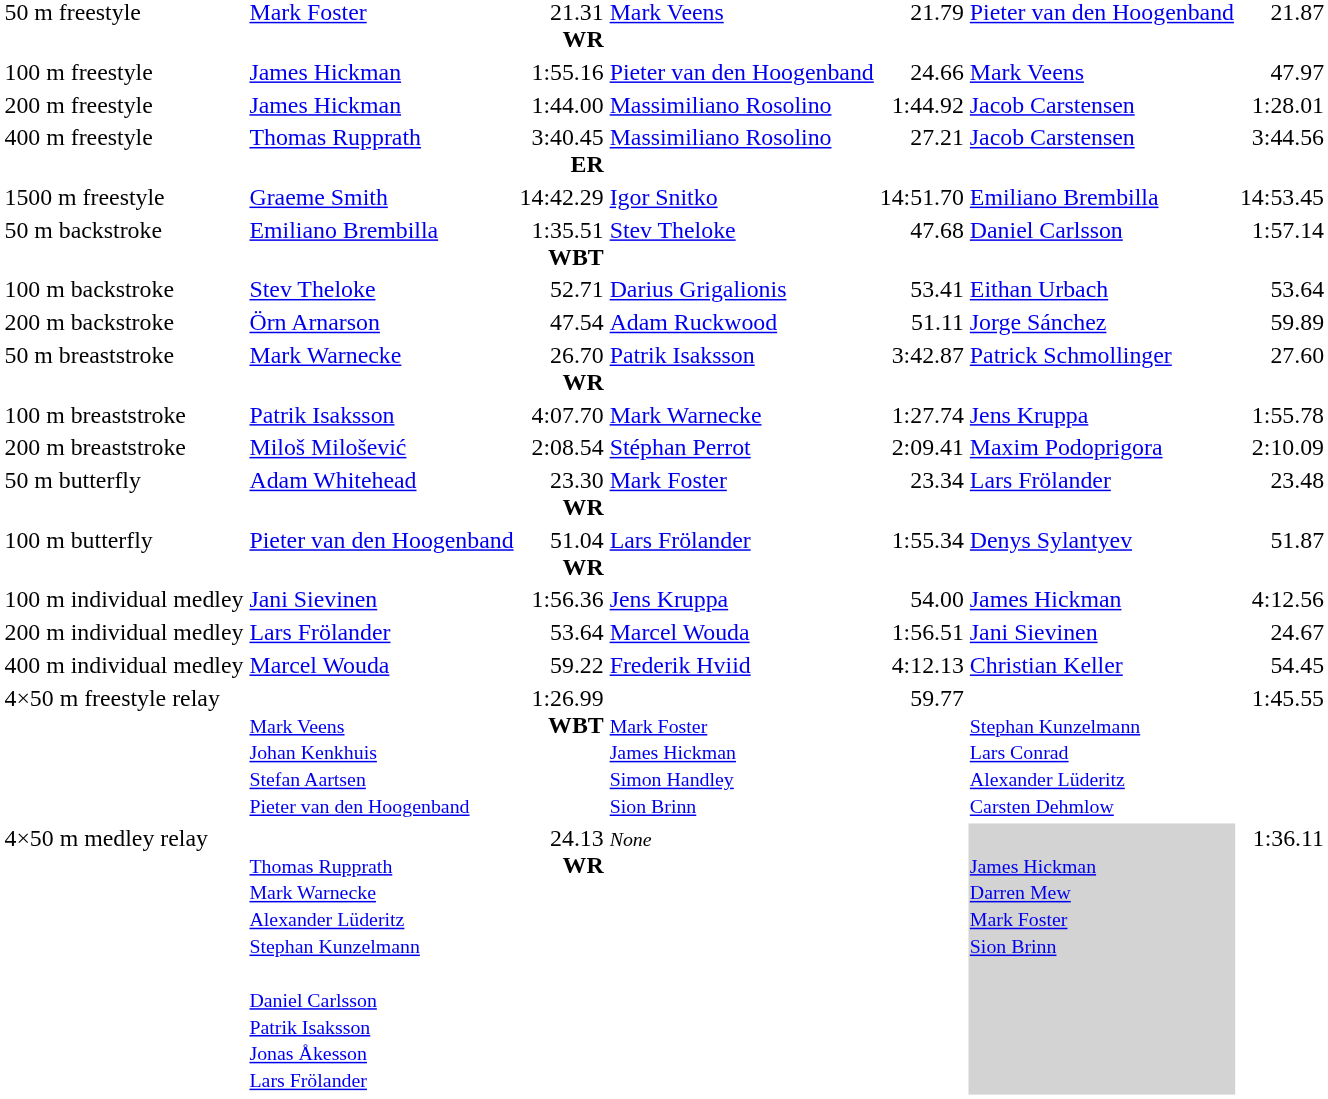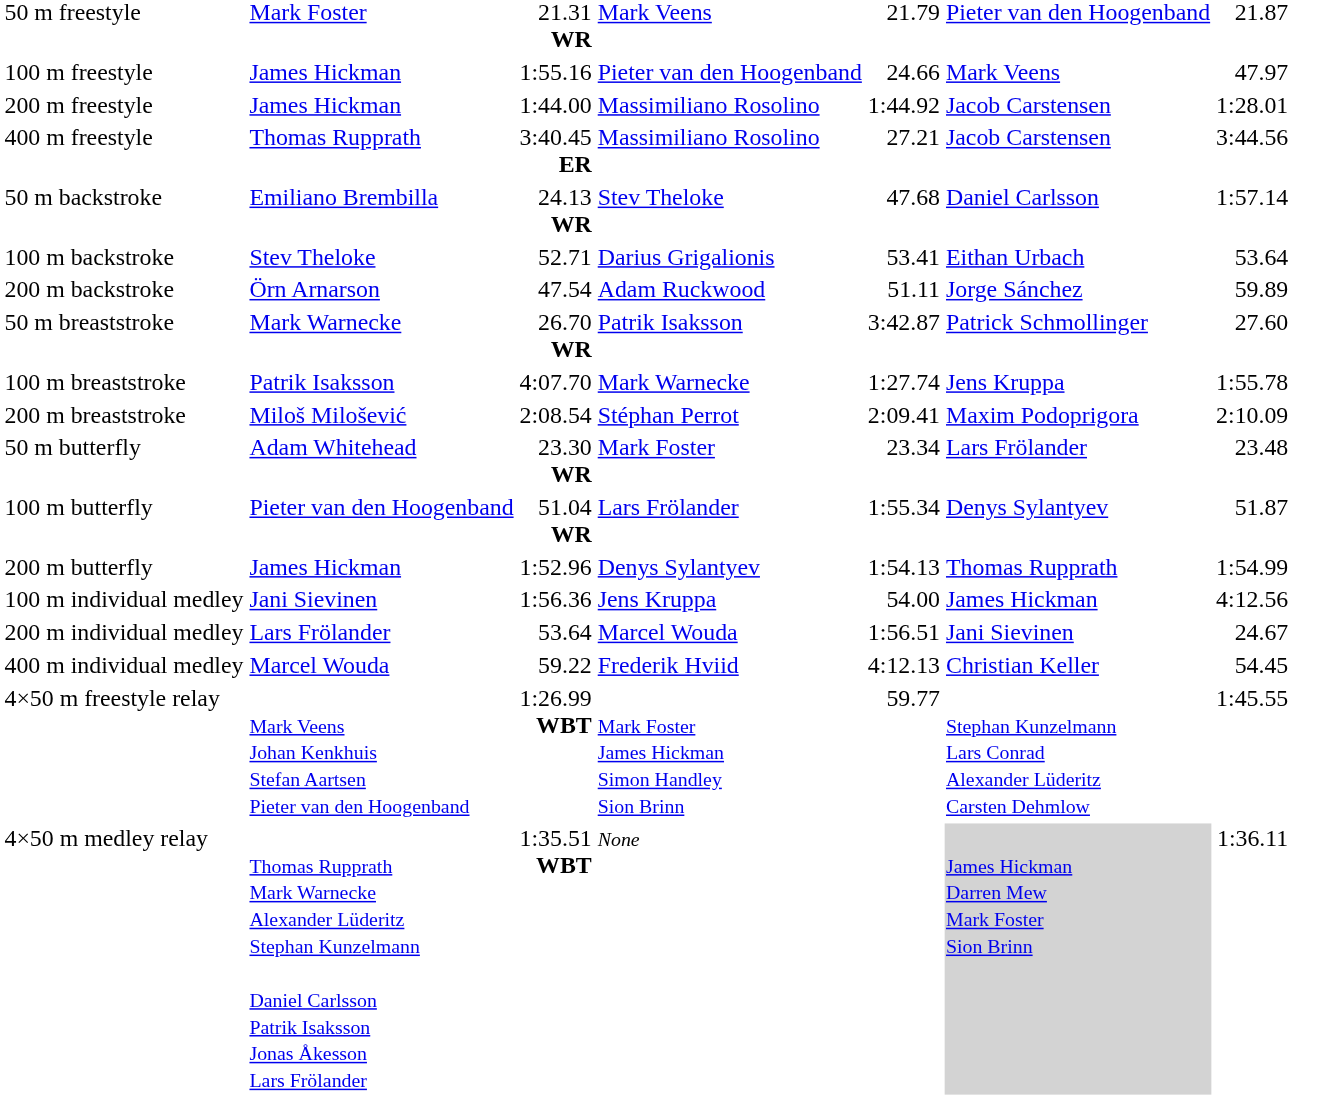- row: 1500 m freestyle | Graeme Smith | 14:42.29 | Igor Snitko | 14:51.70 | Emiliano Brembilla | 14:53.45
50 m backstroke | column 3: 1:35.51 WBT -> 24.13 WR
+ row: 200 m butterfly | James Hickman | 1:52.96 | Denys Sylantyev | 1:54.13 | Thomas Rupprath | 1:54.99
4×50 m medley relay | column 3: 24.13 WR -> 1:35.51 WBT
